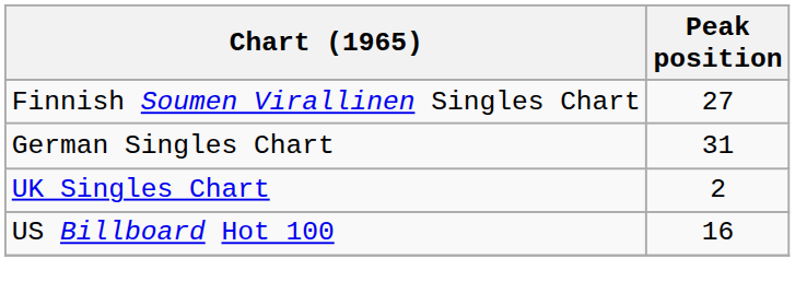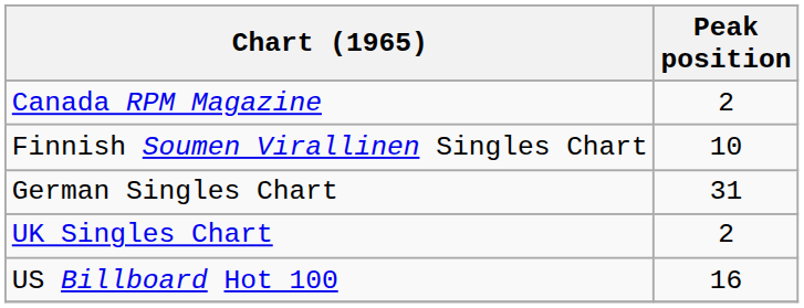+ row: Canada RPM Magazine | 2
Finnish Soumen Virallinen Singles Chart | Peak position: 27 -> 10
